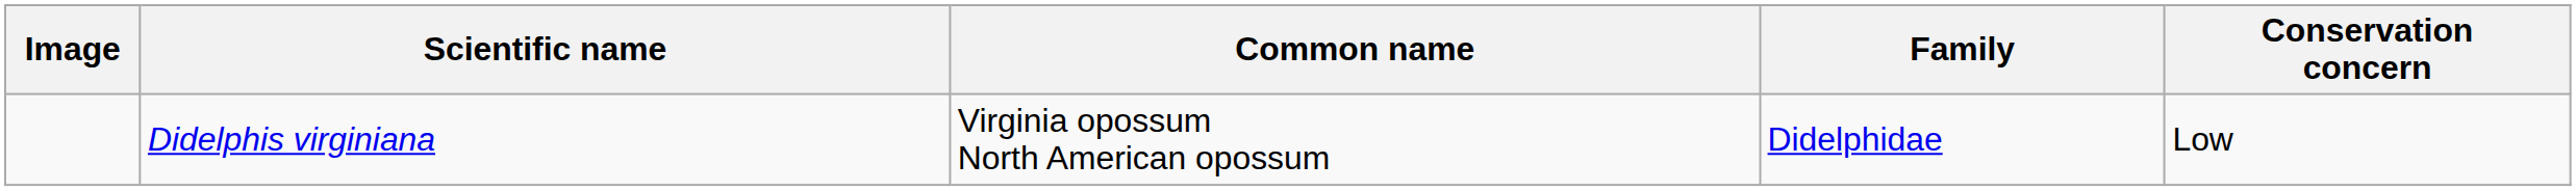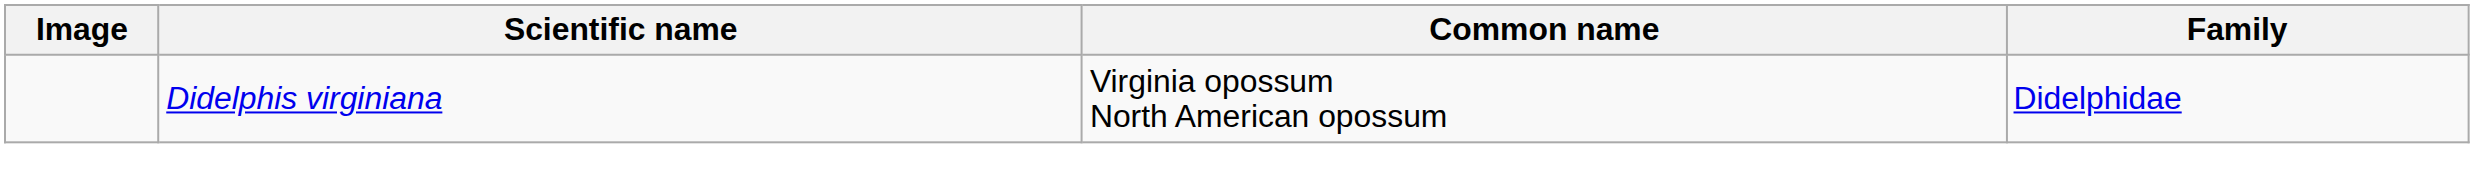- column: Conservation concern | Low
